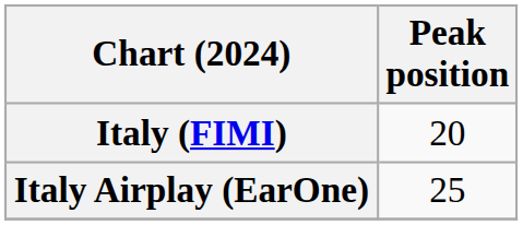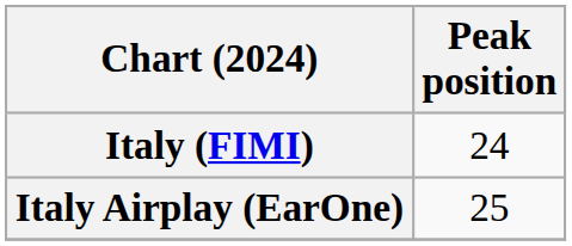Italy (FIMI) | Peak position: 20 -> 24
